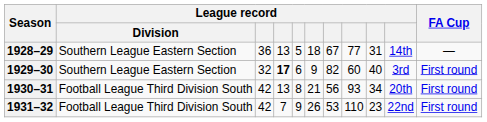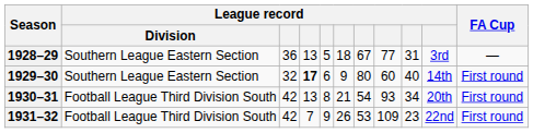1928–29 | column 10: 14th -> 3rd
1929–30 | column 7: 82 -> 80
1929–30 | column 10: 3rd -> 14th
1930–31 | column 7: 56 -> 54
1931–32 | column 8: 110 -> 109
